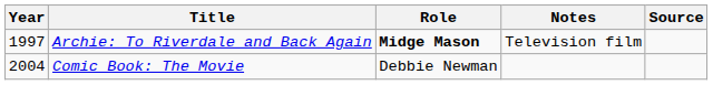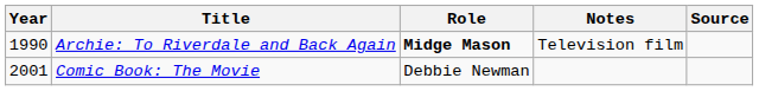Archie: To Riverdale and Back Again | Year: 1997 -> 1990
Comic Book: The Movie | Year: 2004 -> 2001
